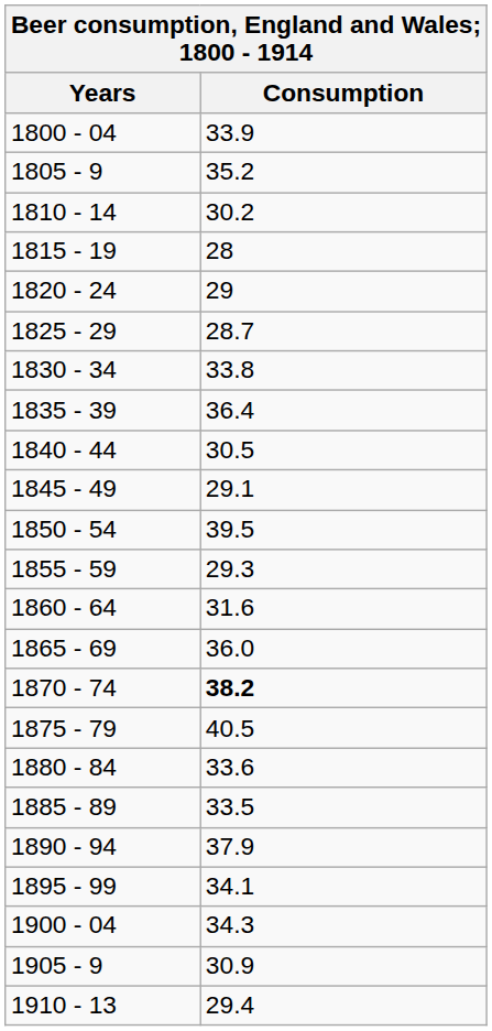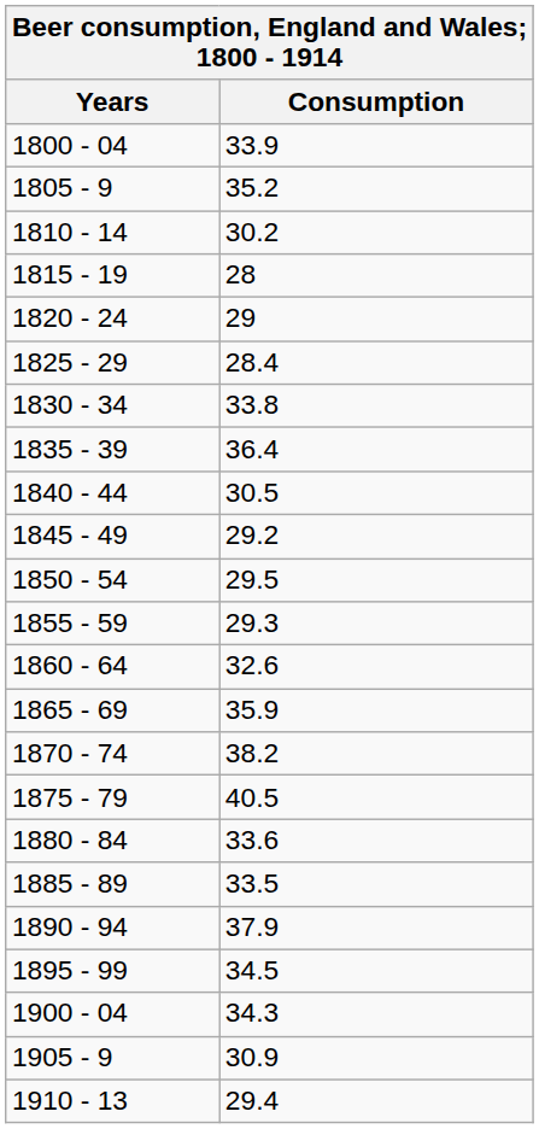1825 - 29 | Consumption: 28.7 -> 28.4
1845 - 49 | Consumption: 29.1 -> 29.2
1850 - 54 | Consumption: 39.5 -> 29.5
1860 - 64 | Consumption: 31.6 -> 32.6
1865 - 69 | Consumption: 36.0 -> 35.9
1870 - 74 | Consumption: bold -> normal
1895 - 99 | Consumption: 34.1 -> 34.5
